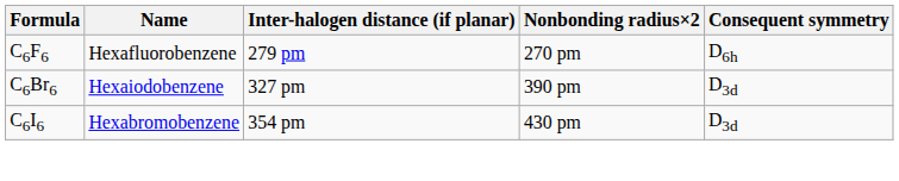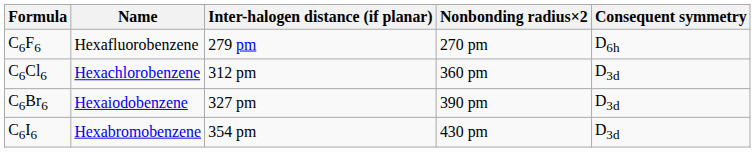+ row: C6Cl6 | Hexachlorobenzene | 312 pm | 360 pm | D3d
